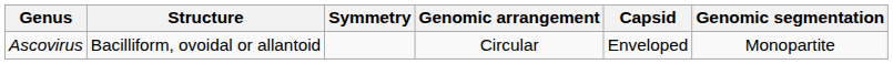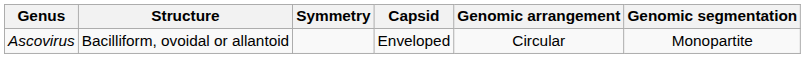columns swapped: Capsid <-> Genomic arrangement
